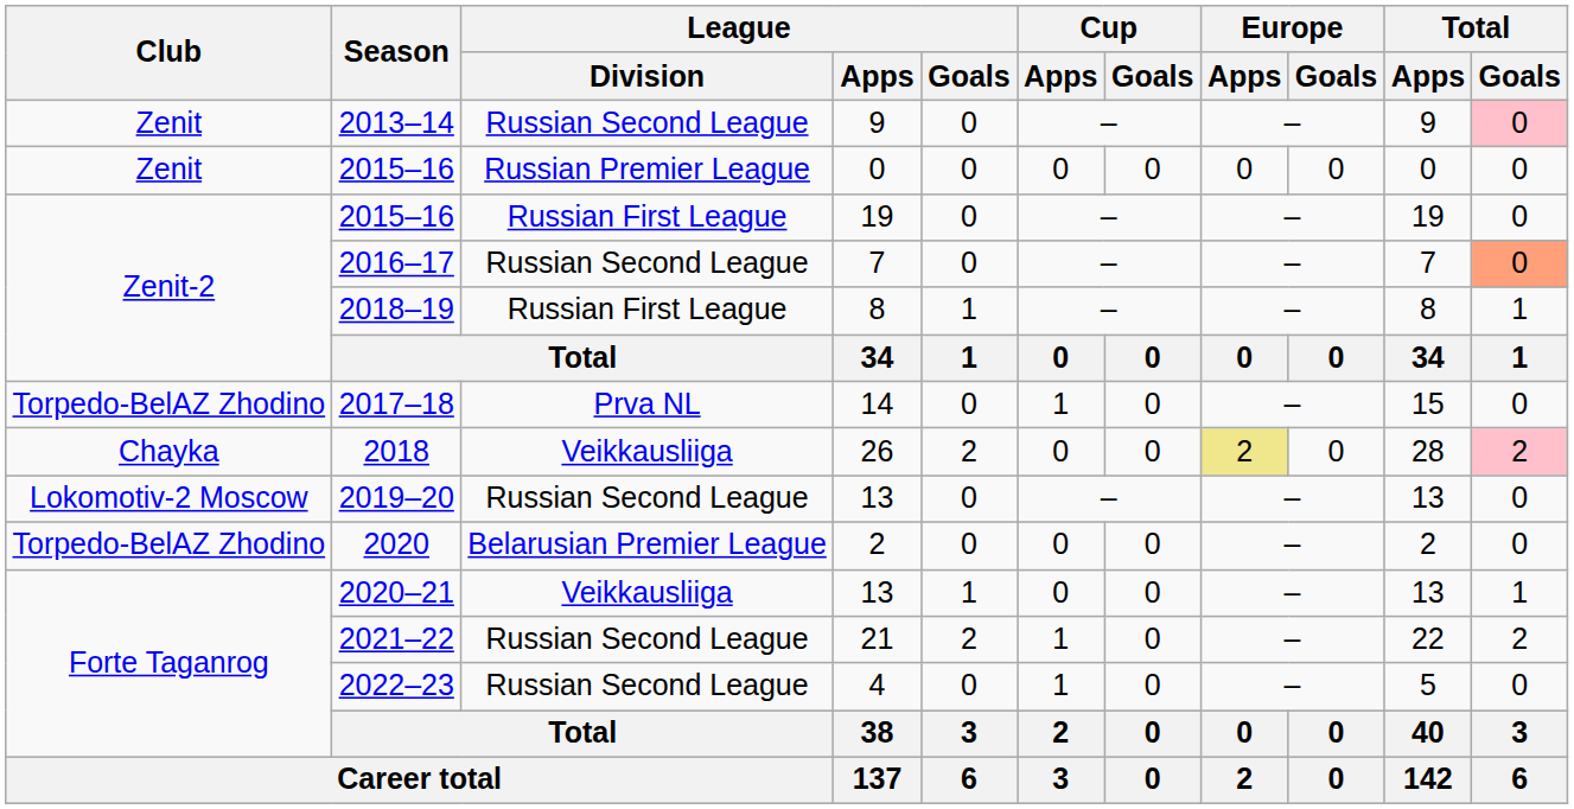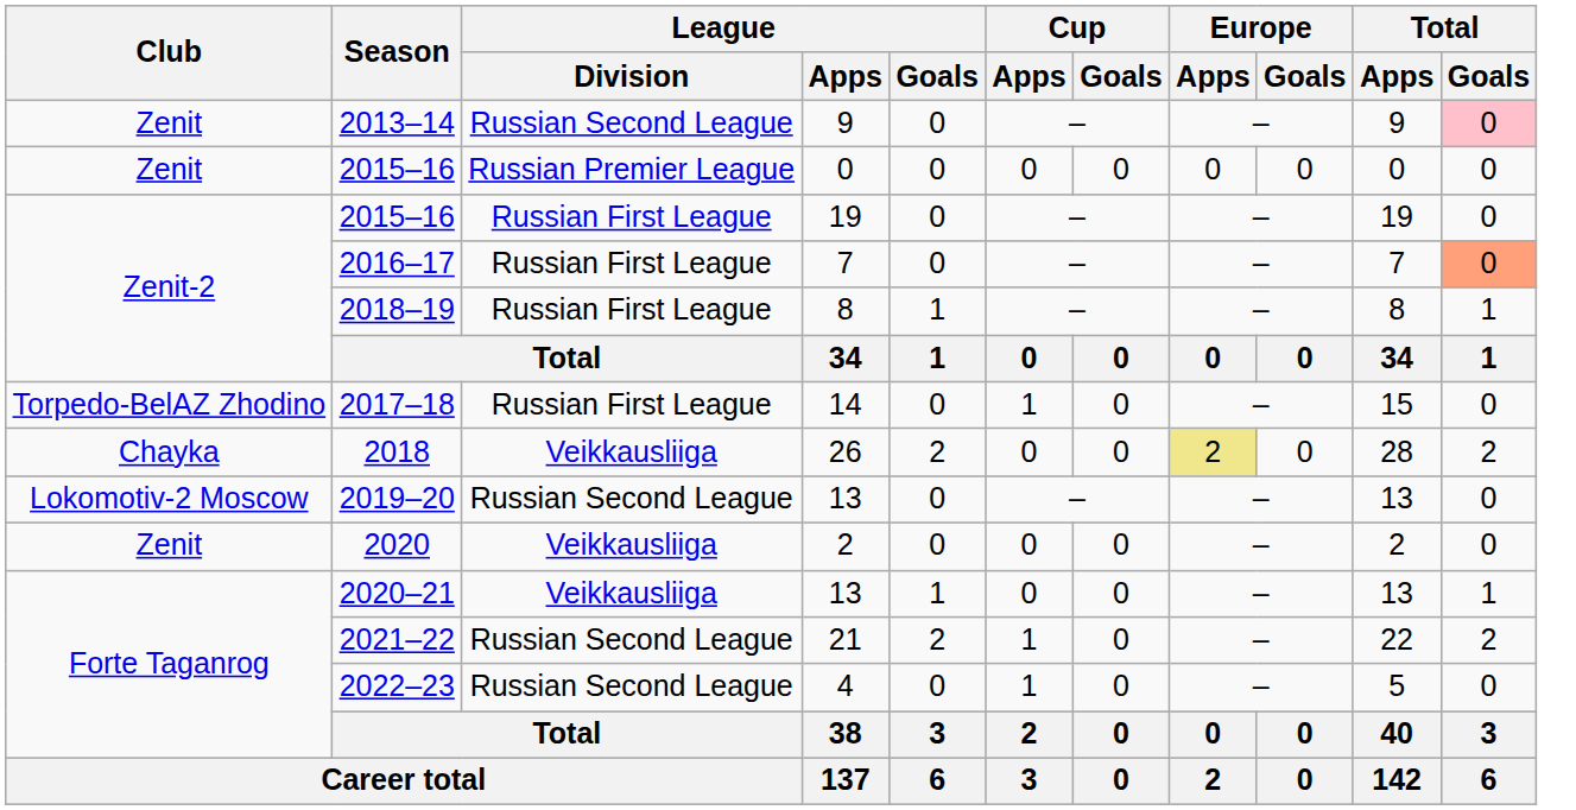2016–17 | League / Division: Russian Second League -> Russian First League
2017–18 | League / Division: Prva NL -> Russian First League
2018 | Total / Goals: pink background -> no background
2020 | Club: Torpedo-BelAZ Zhodino -> Zenit
2020 | League / Division: Belarusian Premier League -> Veikkausliiga
